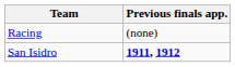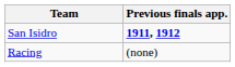rows swapped: Racing <-> San Isidro
